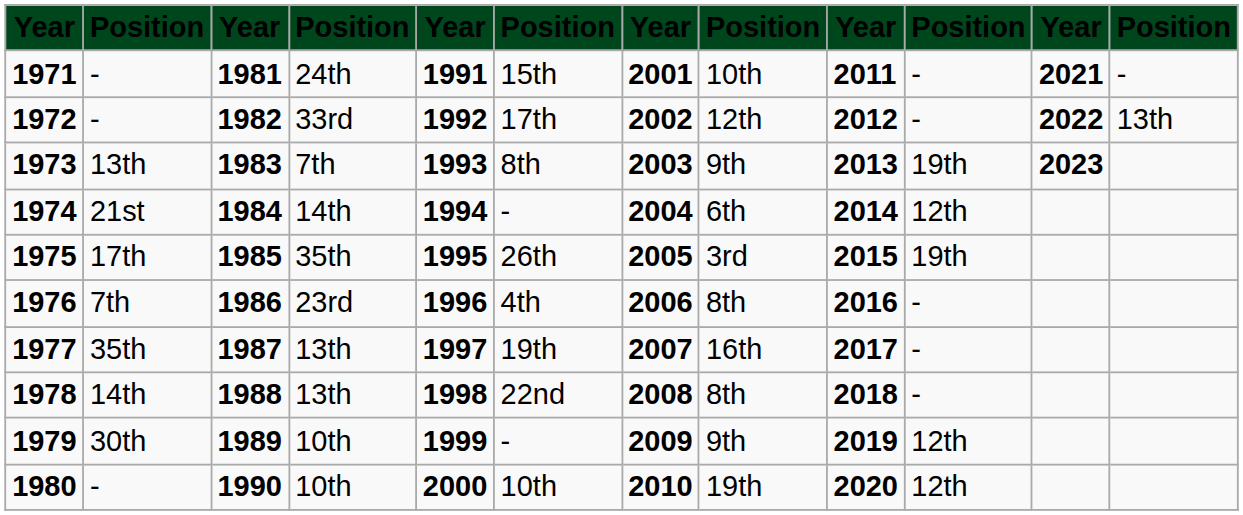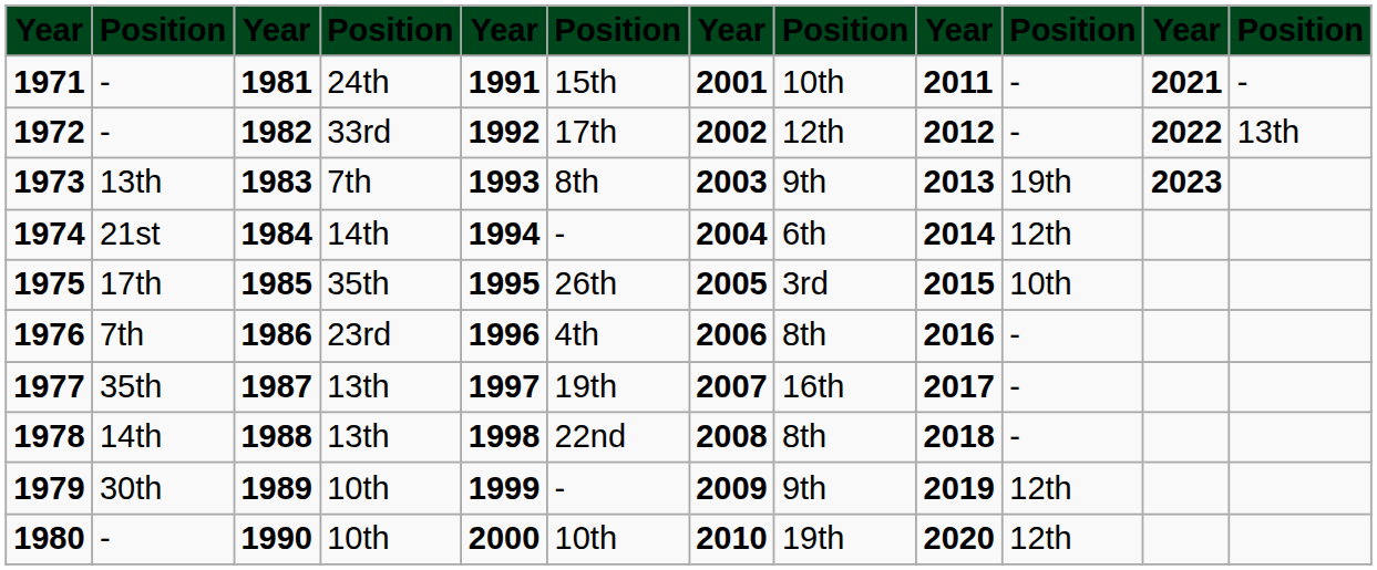1975 | column 10: 19th -> 10th
